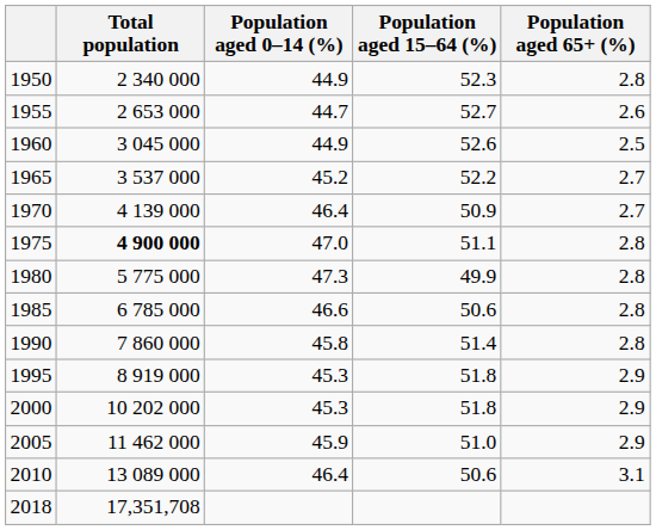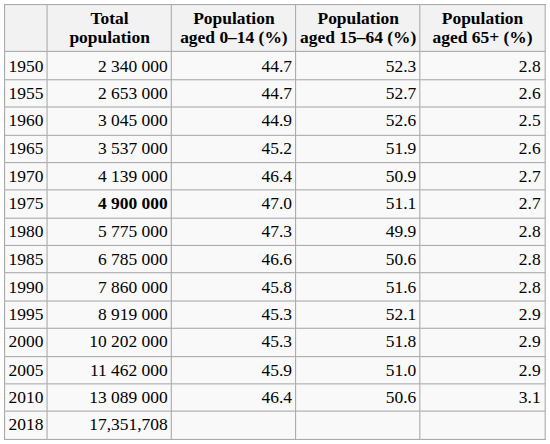1950 | Population aged 0–14 (%): 44.9 -> 44.7
1965 | Population aged 15–64 (%): 52.2 -> 51.9
1965 | Population aged 65+ (%): 2.7 -> 2.6
1975 | Population aged 65+ (%): 2.8 -> 2.7
1990 | Population aged 15–64 (%): 51.4 -> 51.6
1995 | Population aged 15–64 (%): 51.8 -> 52.1
